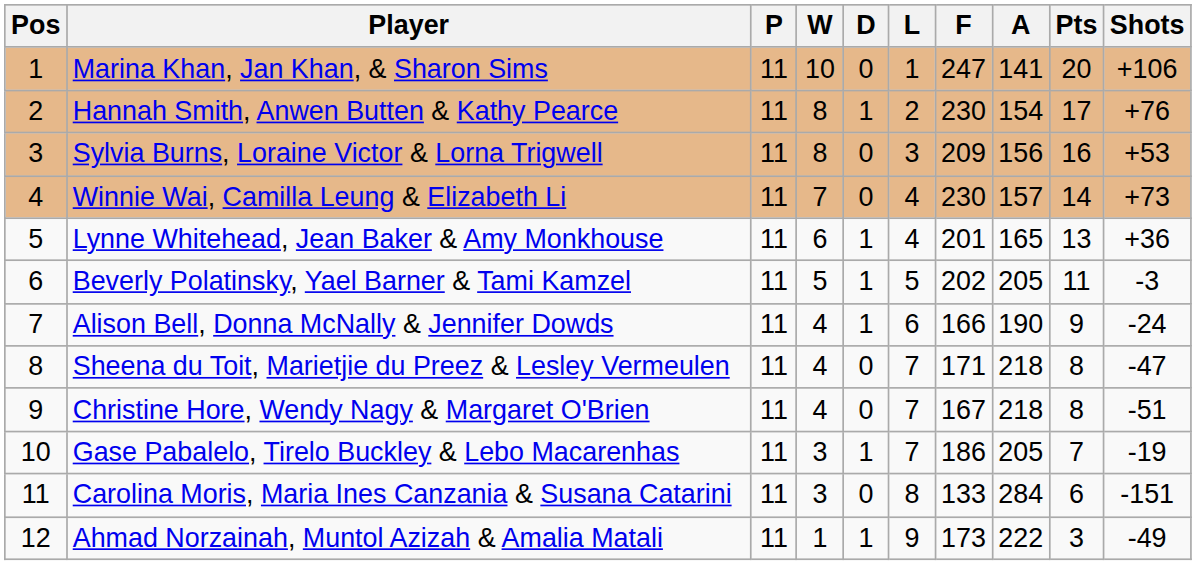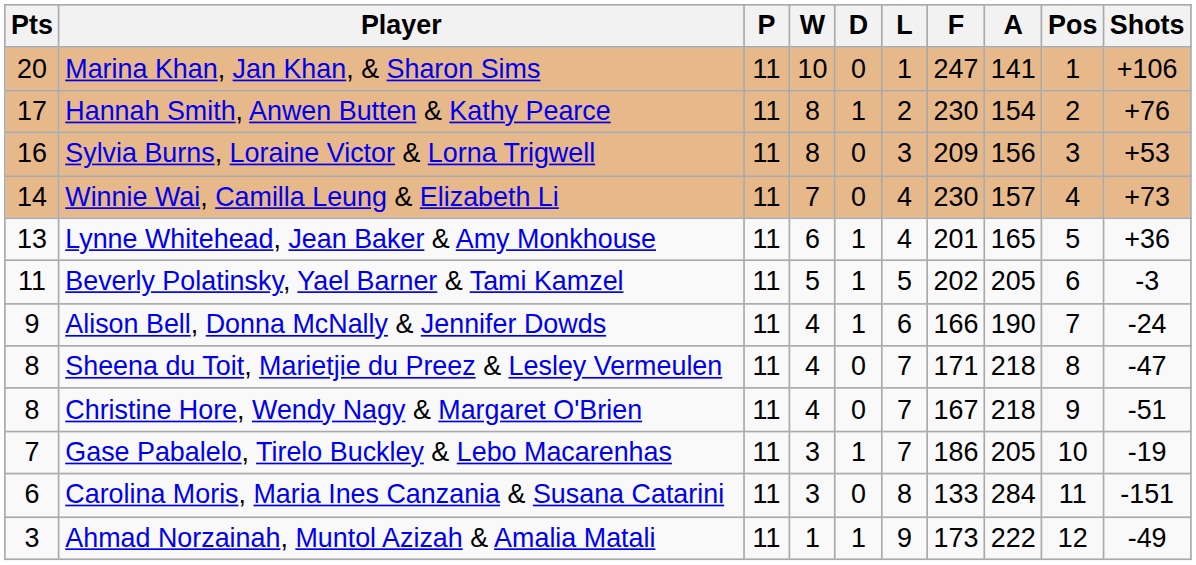columns swapped: Pos <-> Pts
